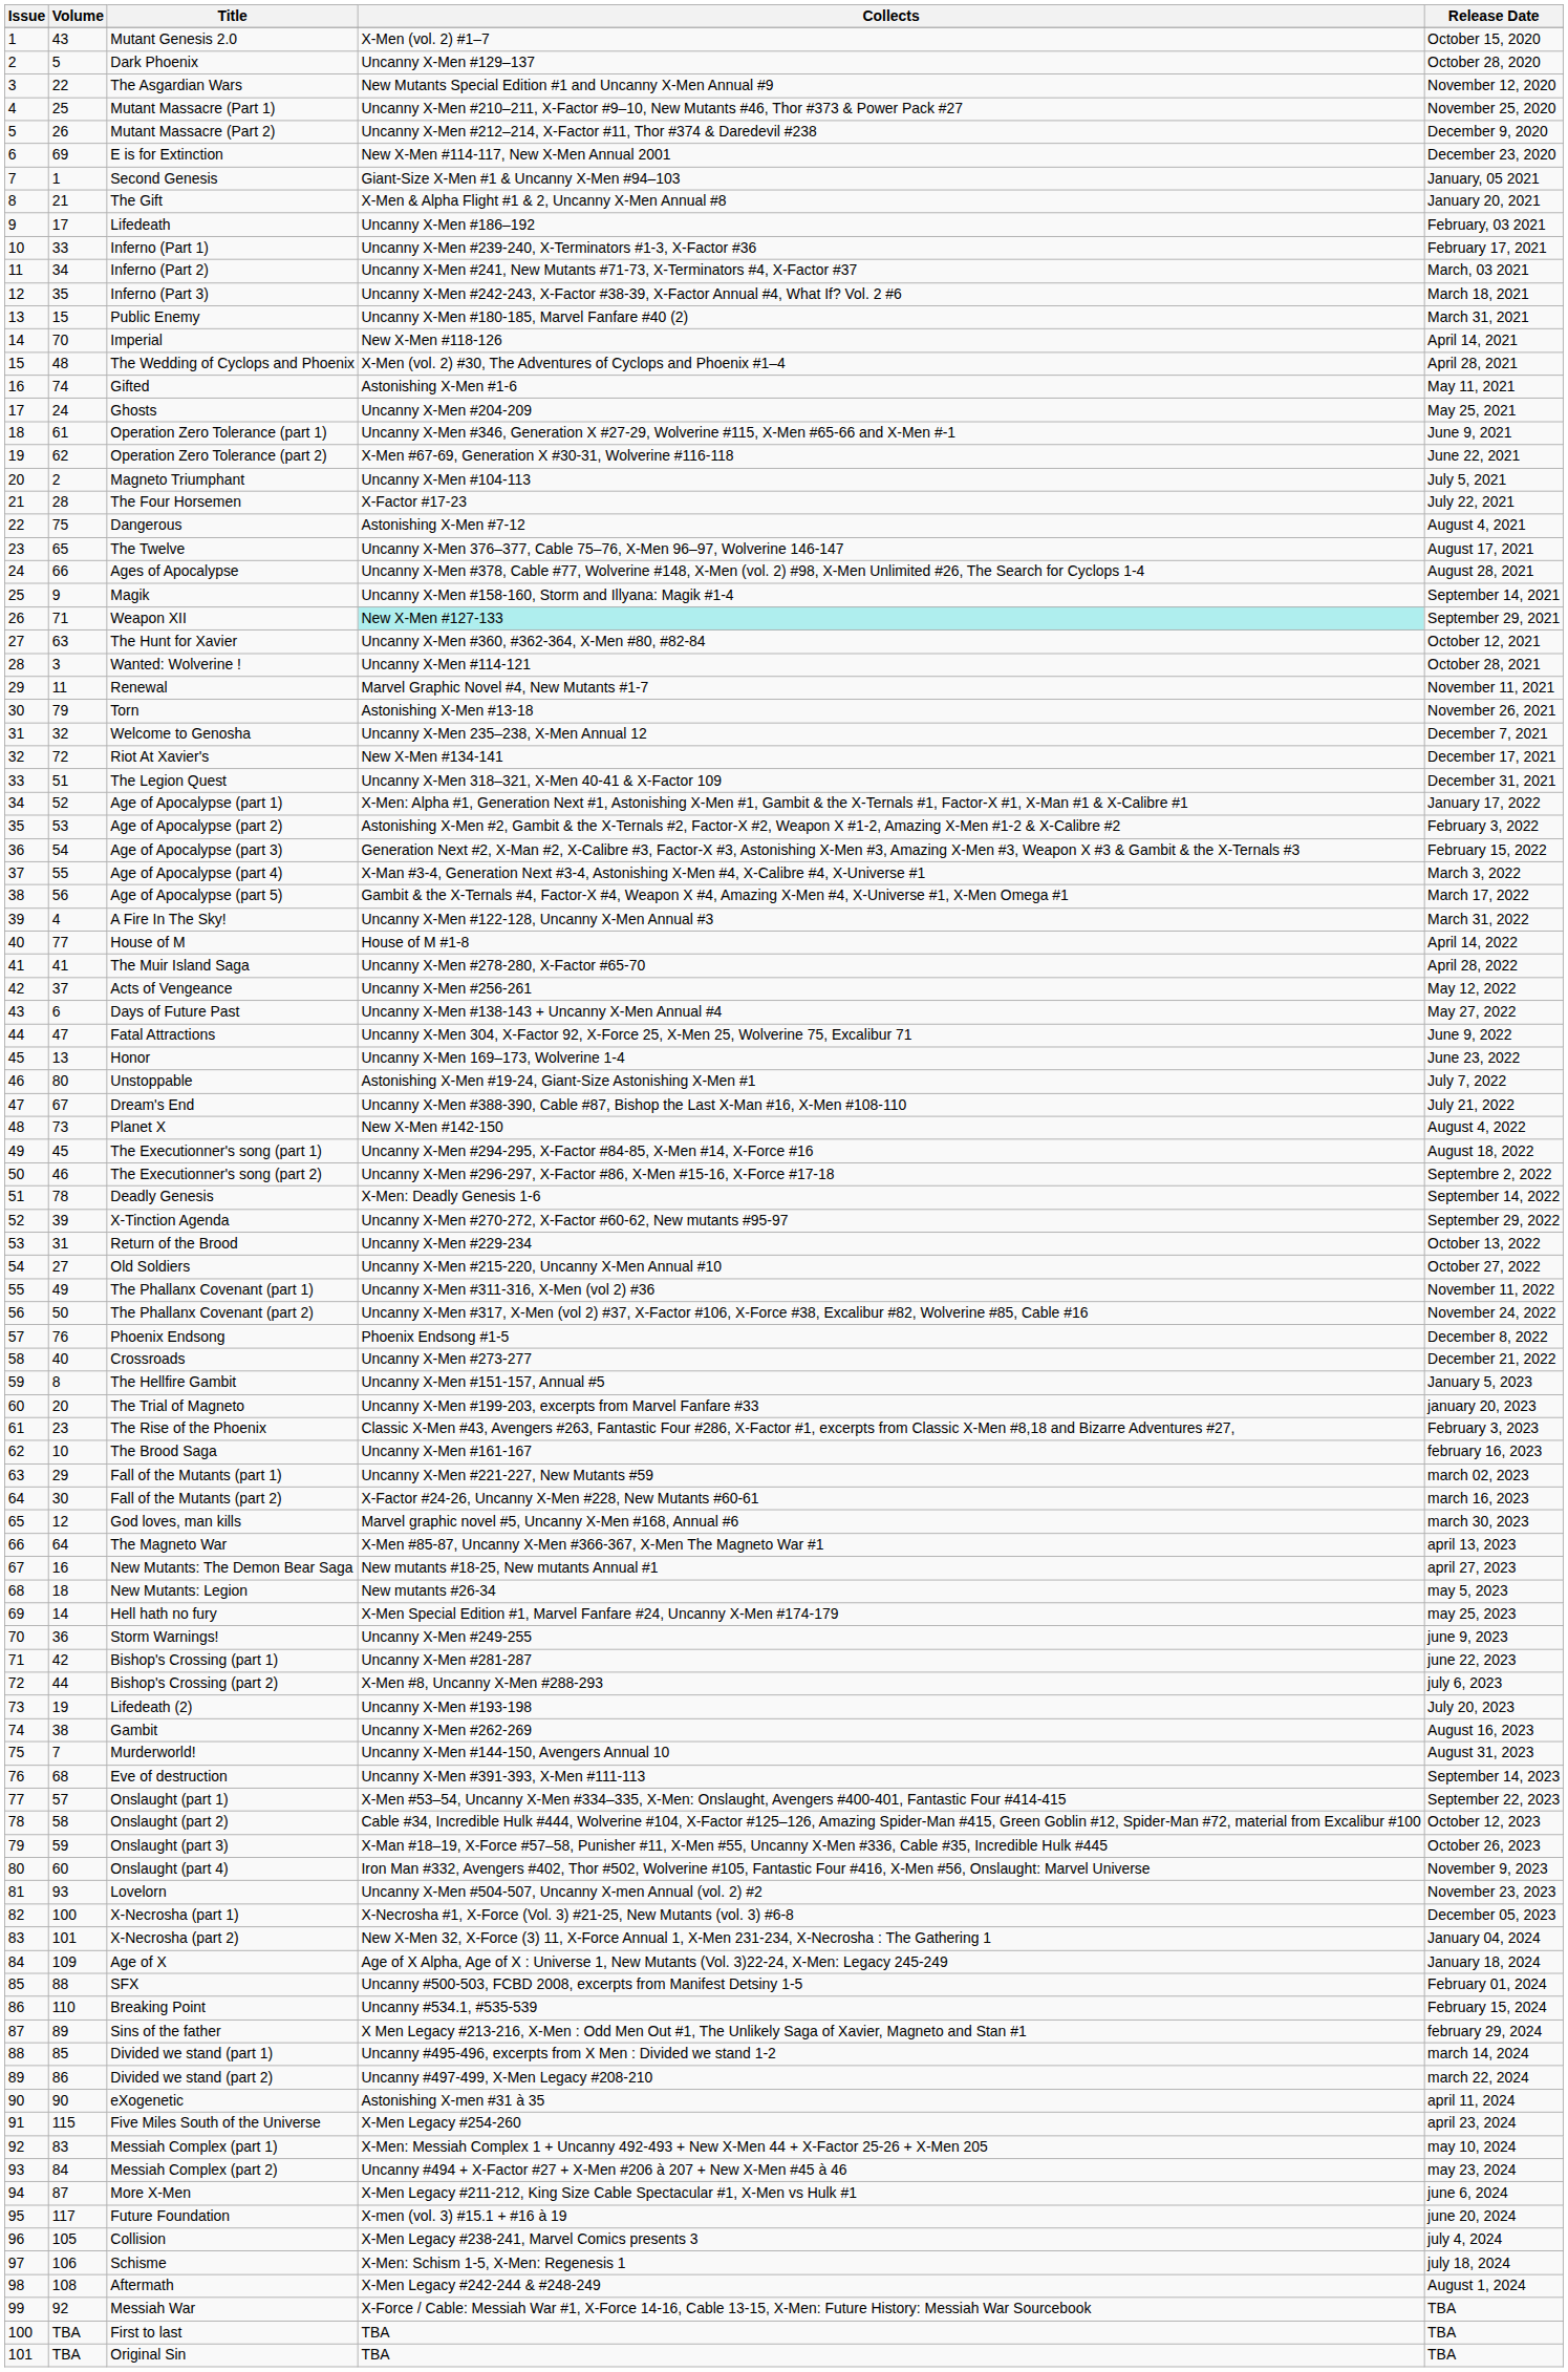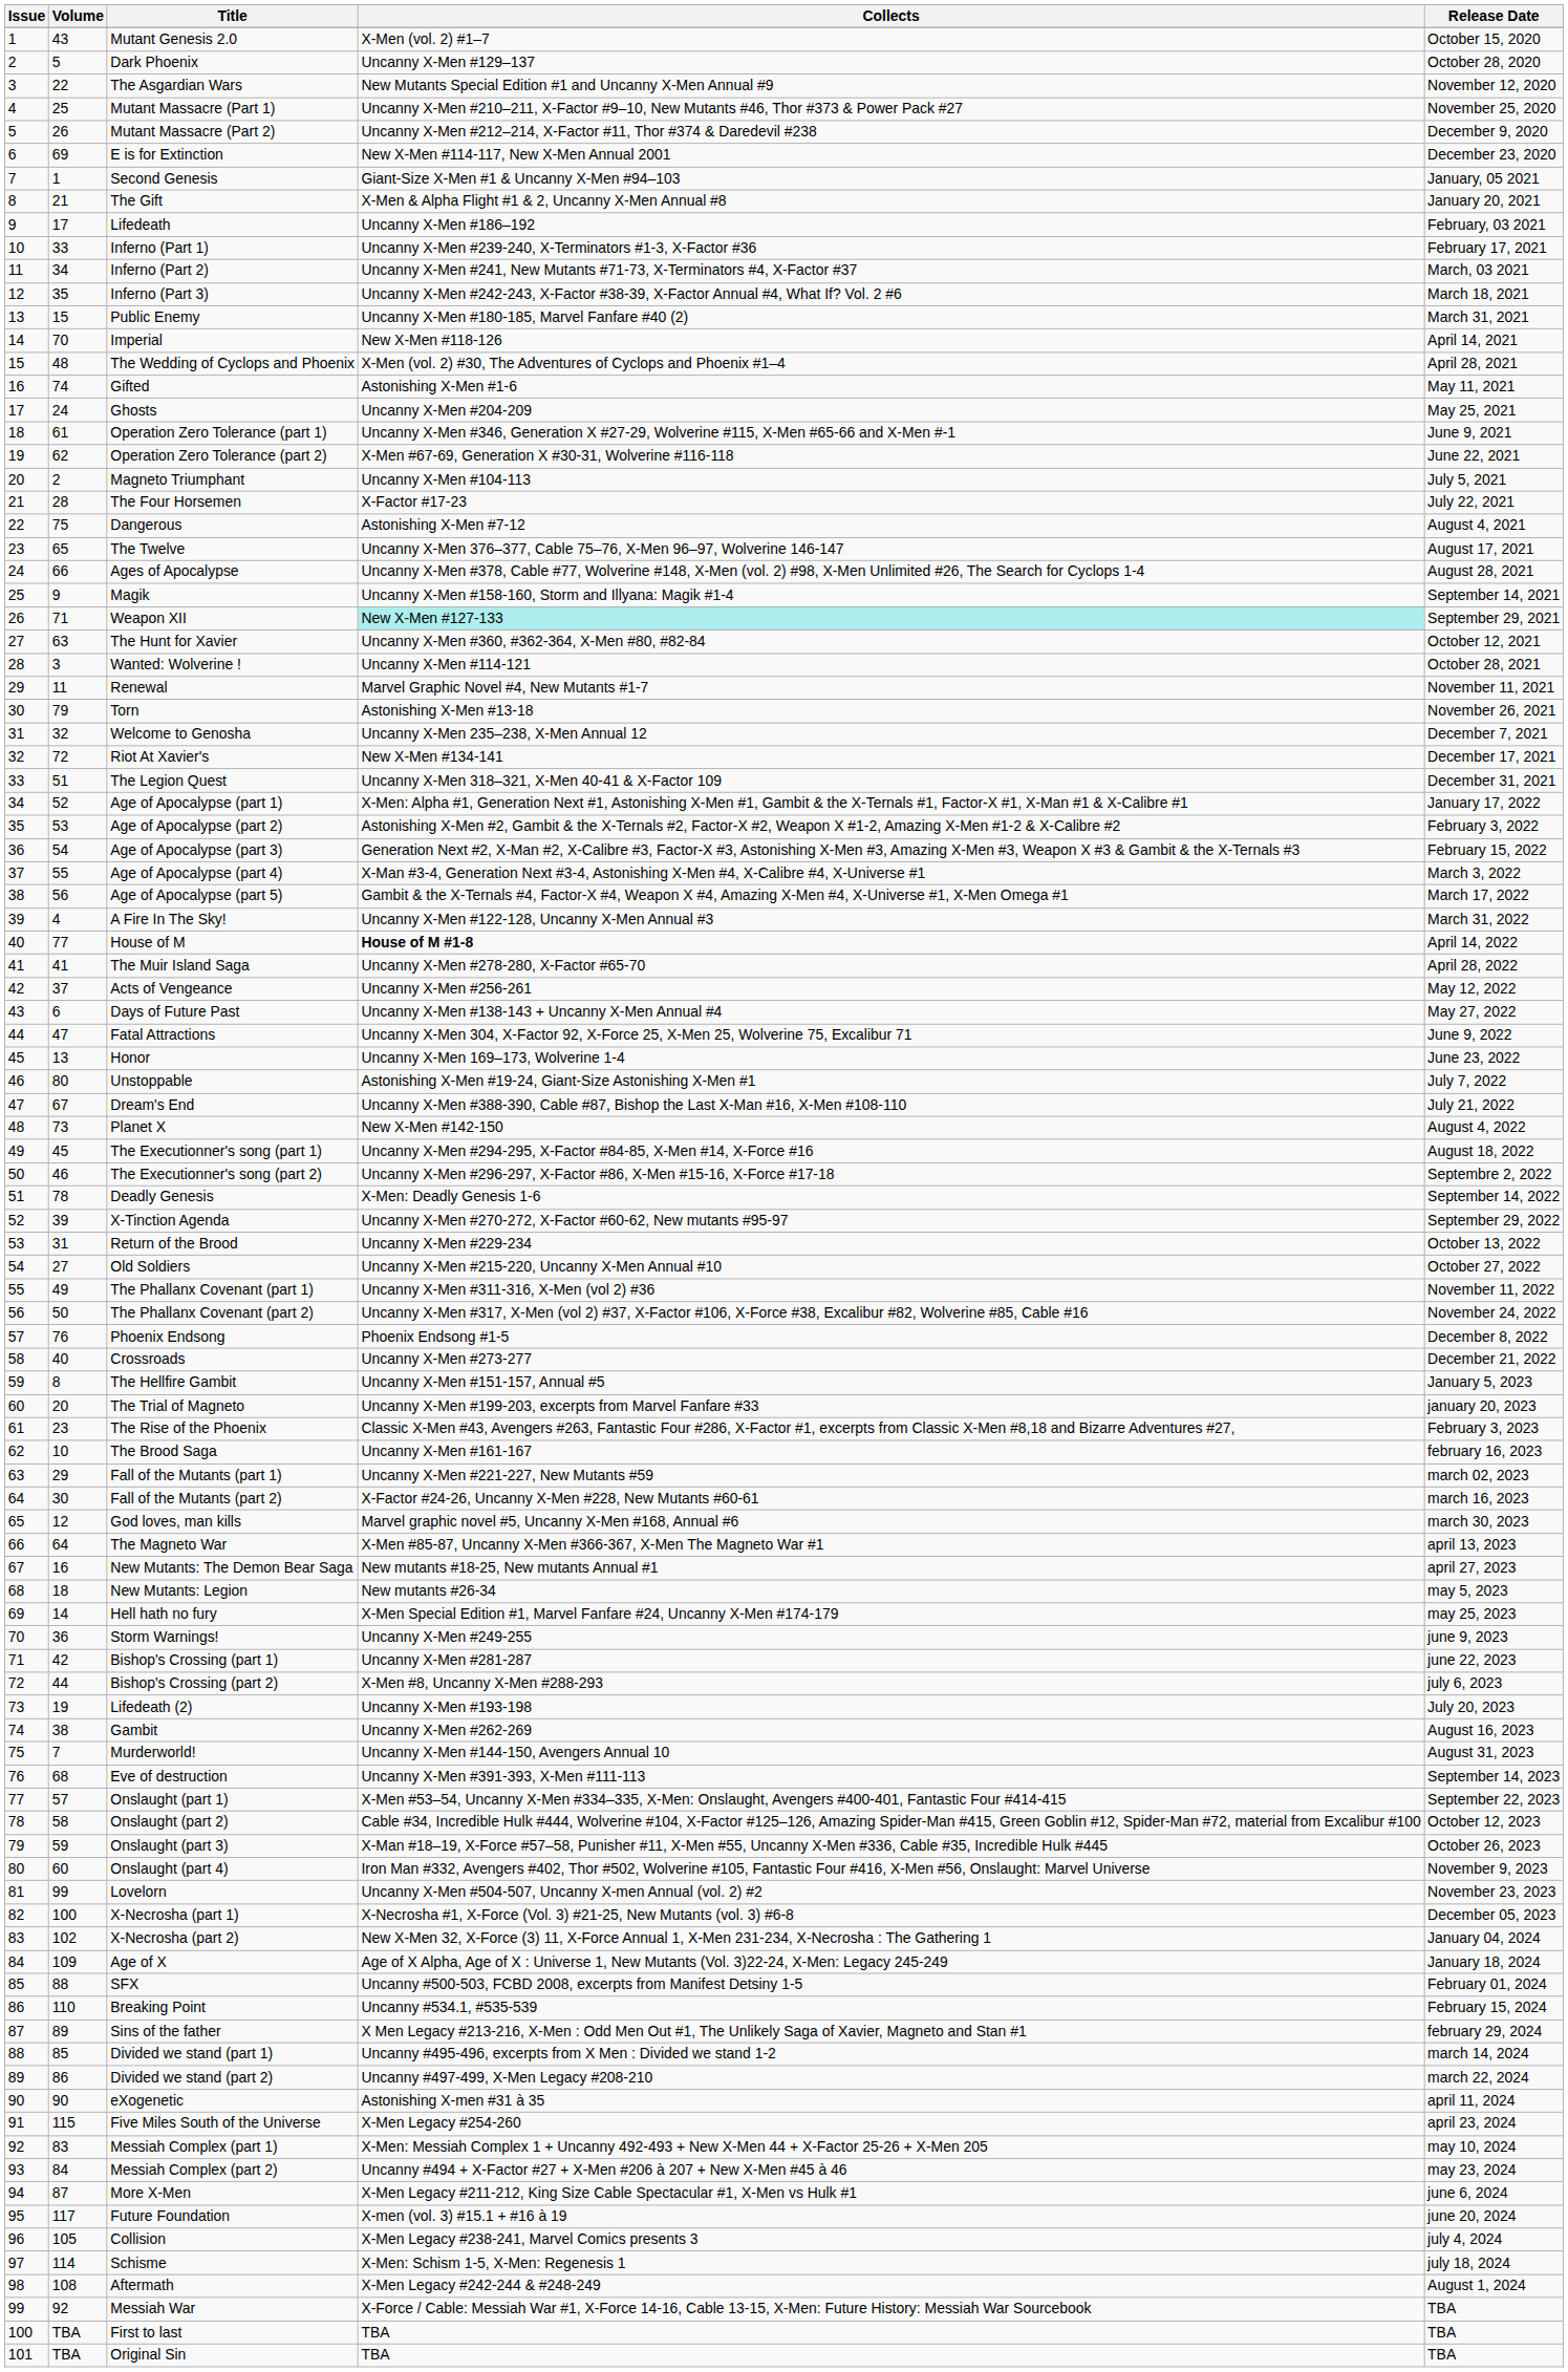House of M | Collects: normal -> bold
Lovelorn | Volume: 93 -> 99
X-Necrosha (part 2) | Volume: 101 -> 102
Schisme | Volume: 106 -> 114
